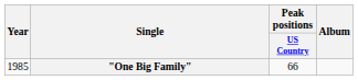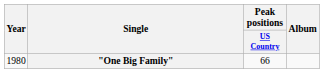"One Big Family" | Year: 1985 -> 1980
